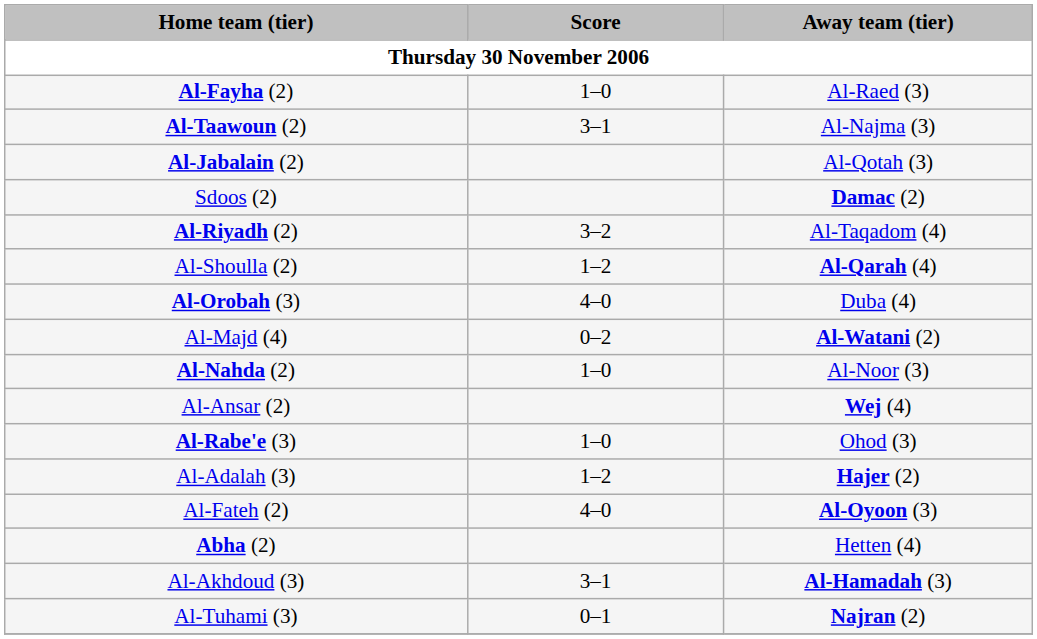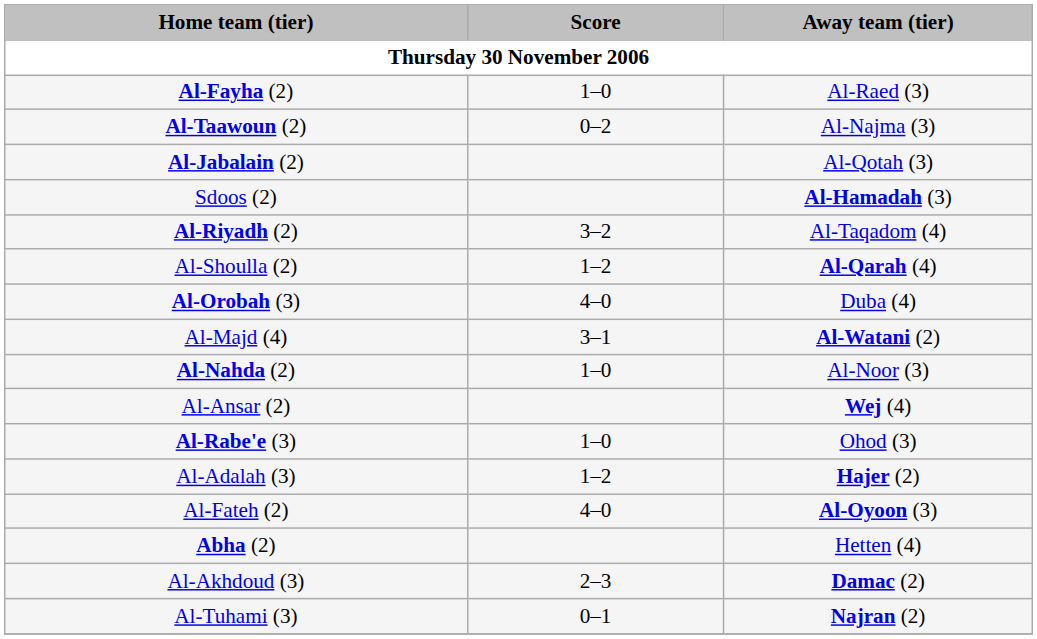Al-Taawoun (2) | Score: 3–1 -> 0–2
Sdoos (2) | Away team (tier): Damac (2) -> Al-Hamadah (3)
Al-Majd (4) | Score: 0–2 -> 3–1
Al-Akhdoud (3) | Score: 3–1 -> 2–3
Al-Akhdoud (3) | Away team (tier): Al-Hamadah (3) -> Damac (2)
